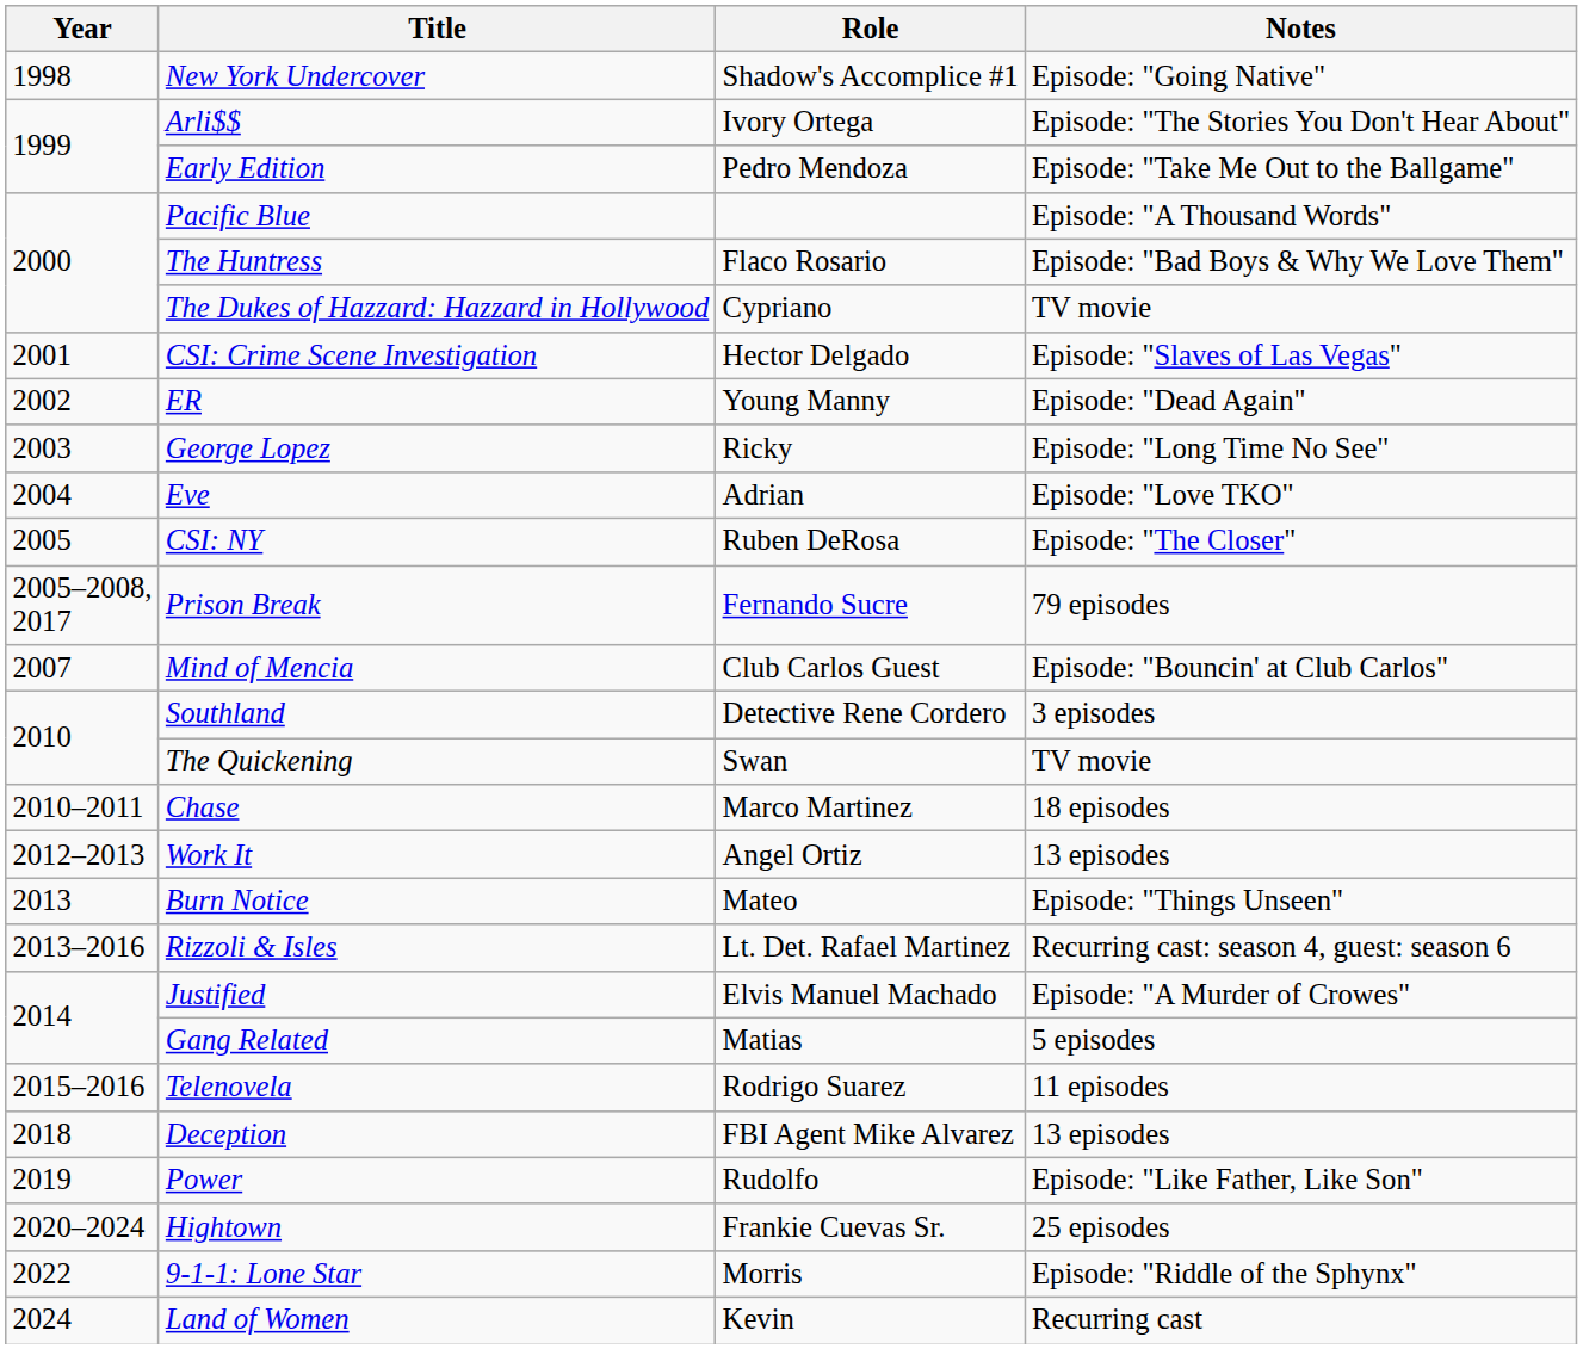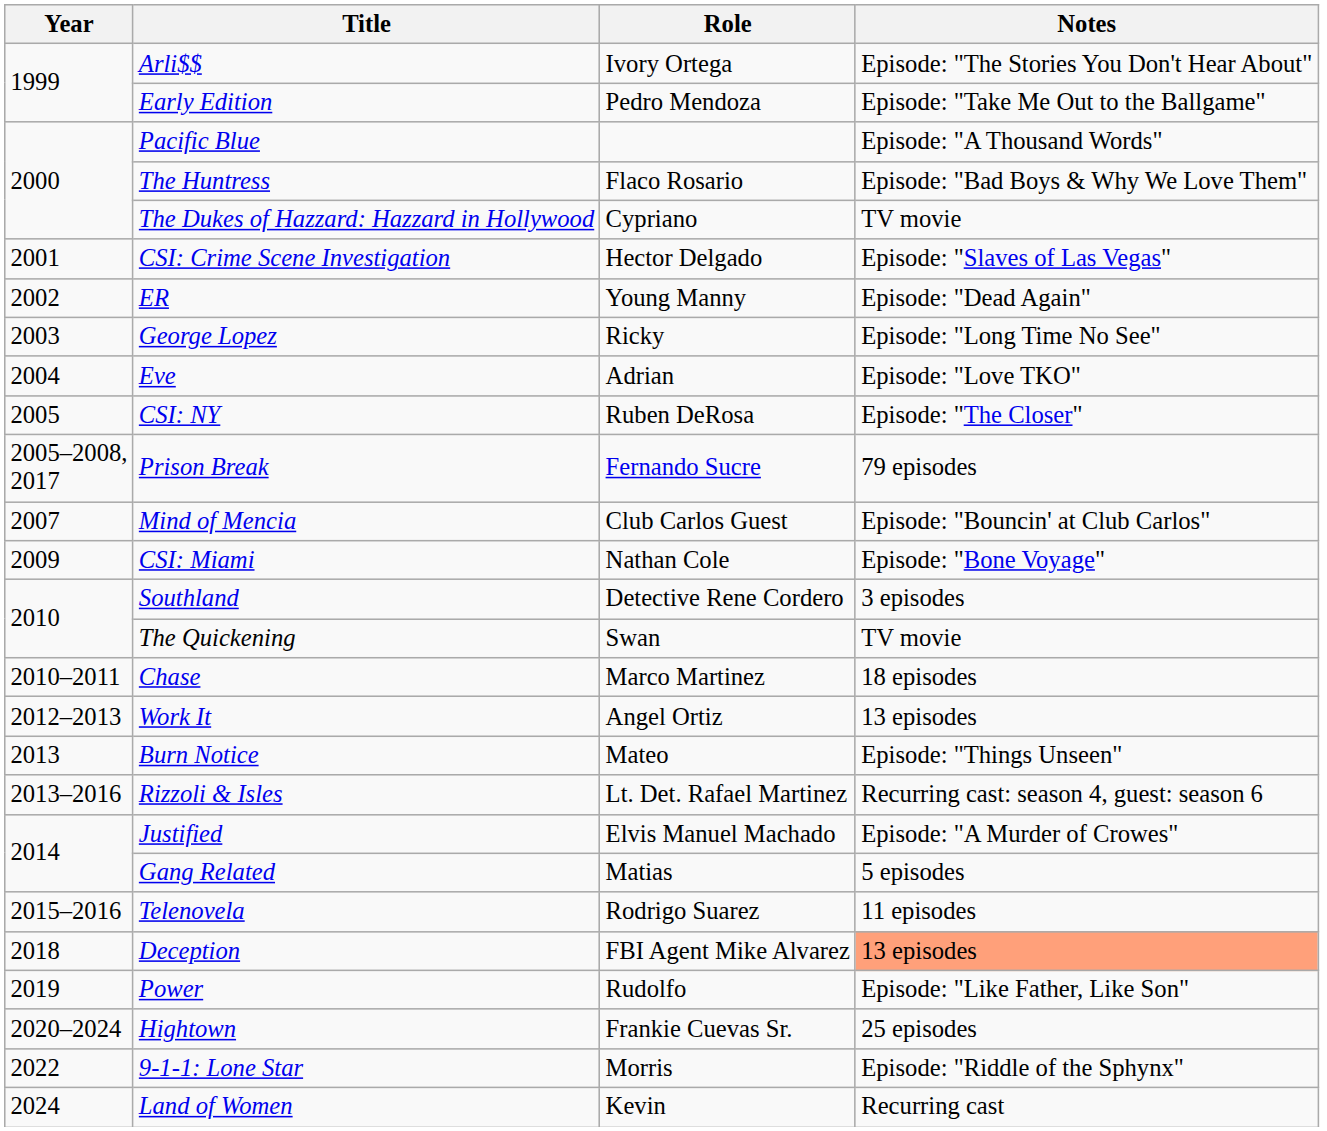- row: 1998 | New York Undercover | Shadow's Accomplice #1 | Episode: "Going Native"
+ row: 2009 | CSI: Miami | Nathan Cole | Episode: "Bone Voyage"
Deception | Notes: no background -> lightsalmon background
